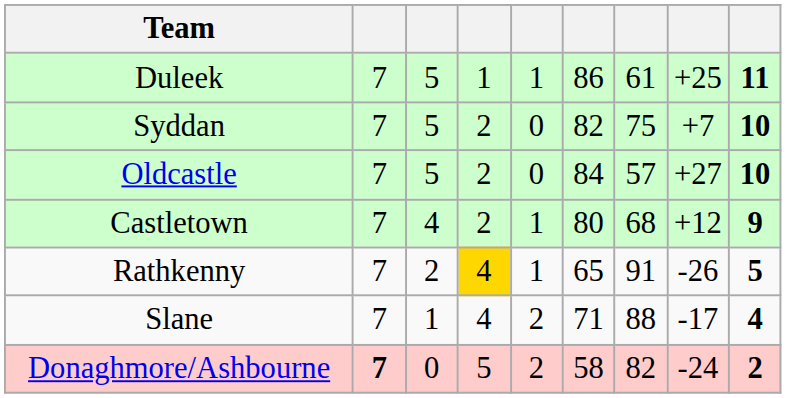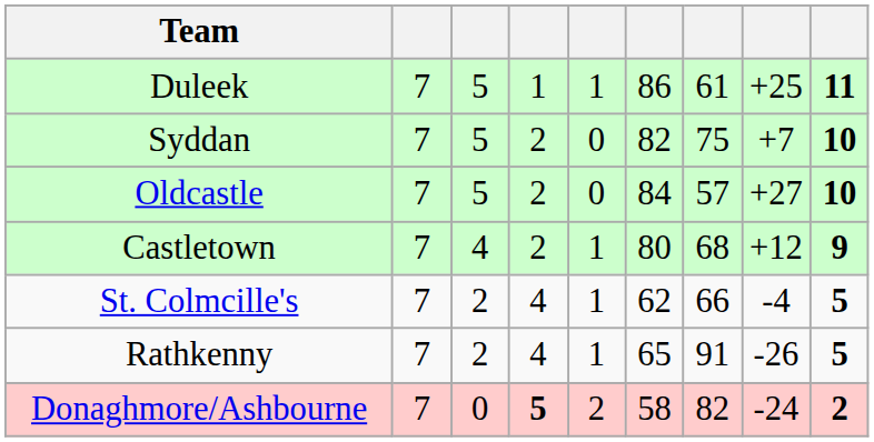+ row: St. Colmcille's | 7 | 2 | 4 | 1 | 62 | 66 | -4 | 5
Rathkenny | column 4: gold background -> no background
- row: Slane | 7 | 1 | 4 | 2 | 71 | 88 | -17 | 4
Donaghmore/Ashbourne | column 2: bold -> normal
Donaghmore/Ashbourne | column 4: normal -> bold
